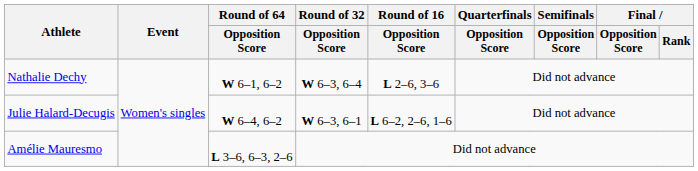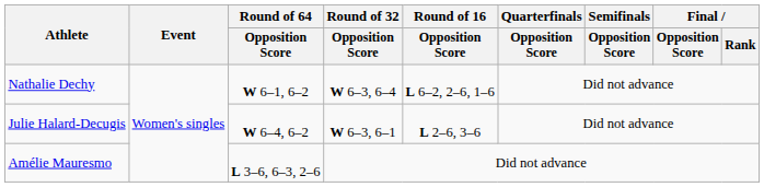Nathalie Dechy | Round of 16 / Opposition Score: L 2–6, 3–6 -> L 6–2, 2–6, 1–6
Julie Halard-Decugis | Round of 16 / Opposition Score: L 6–2, 2–6, 1–6 -> L 2–6, 3–6
